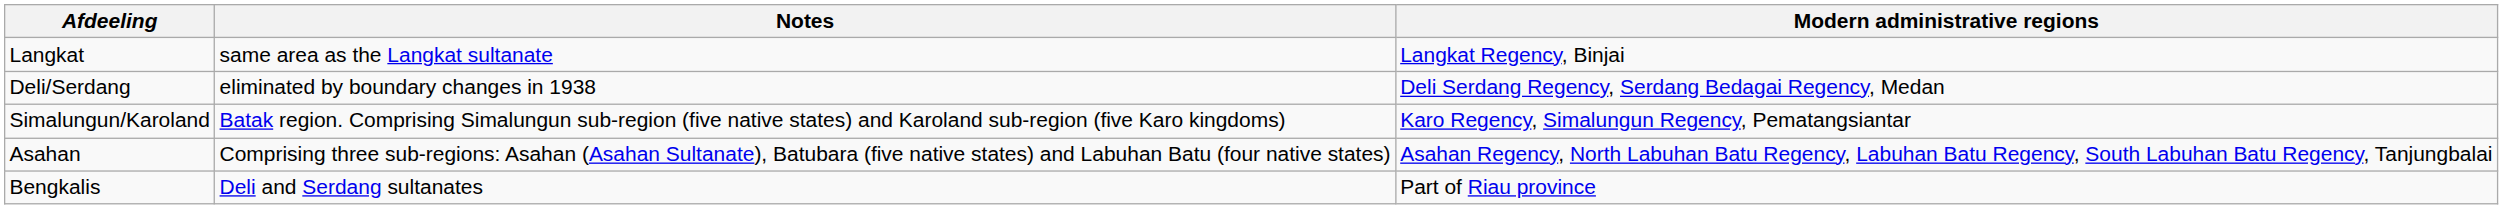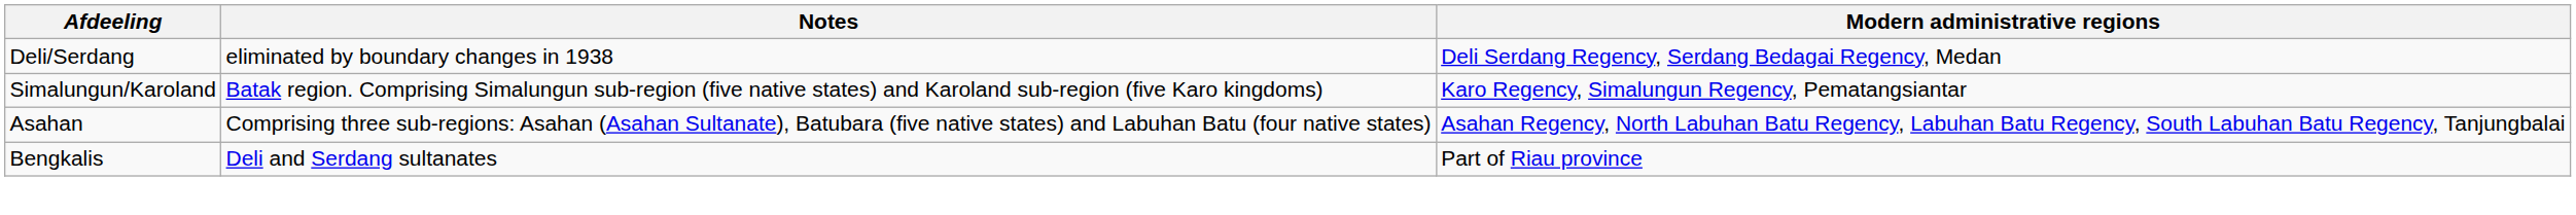- row: Langkat | same area as the Langkat sultanate | Langkat Regency, Binjai
